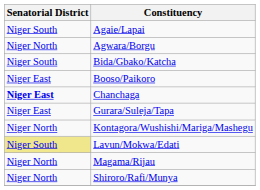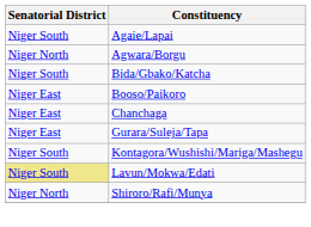Chanchaga | Senatorial District: bold -> normal
Kontagora/Wushishi/Mariga/Mashegu | Senatorial District: Niger North -> Niger South
- row: Niger North | Magama/Rijau
